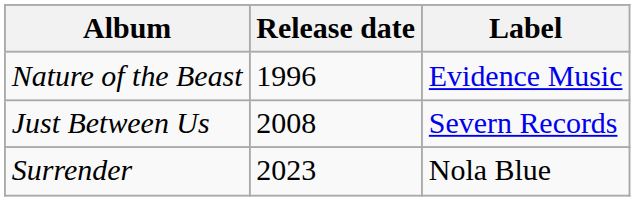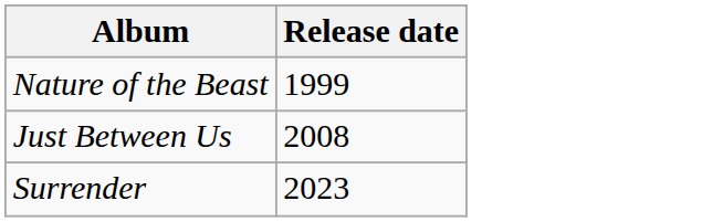- column: Label | Evidence Music | Severn Records | Nola Blue
Nature of the Beast | Release date: 1996 -> 1999
